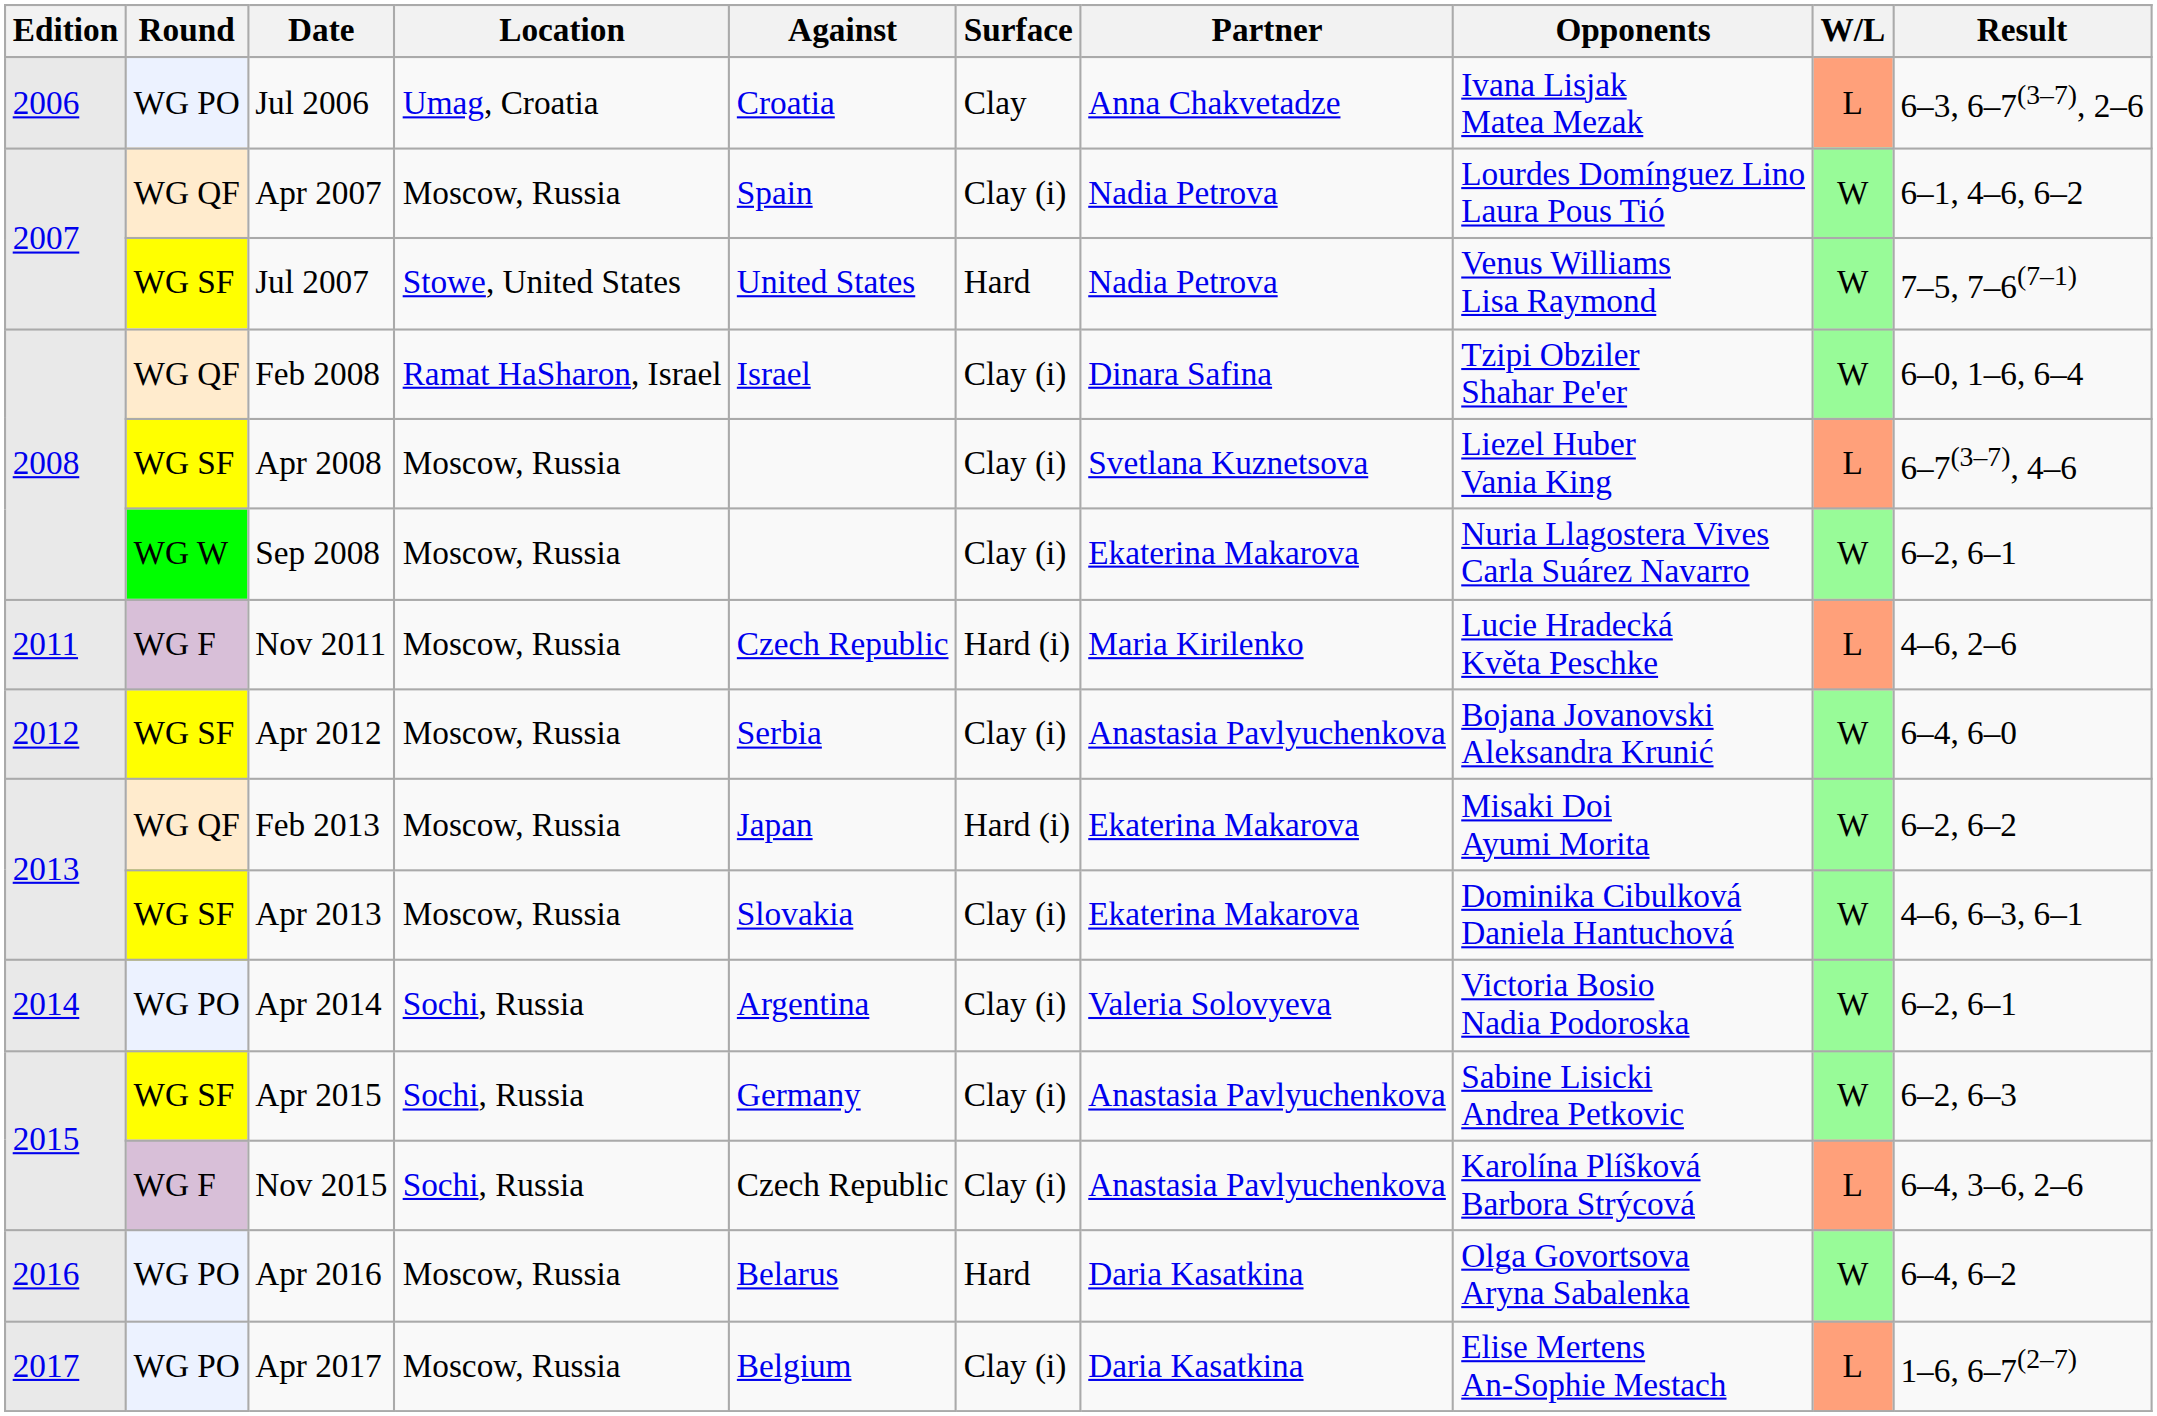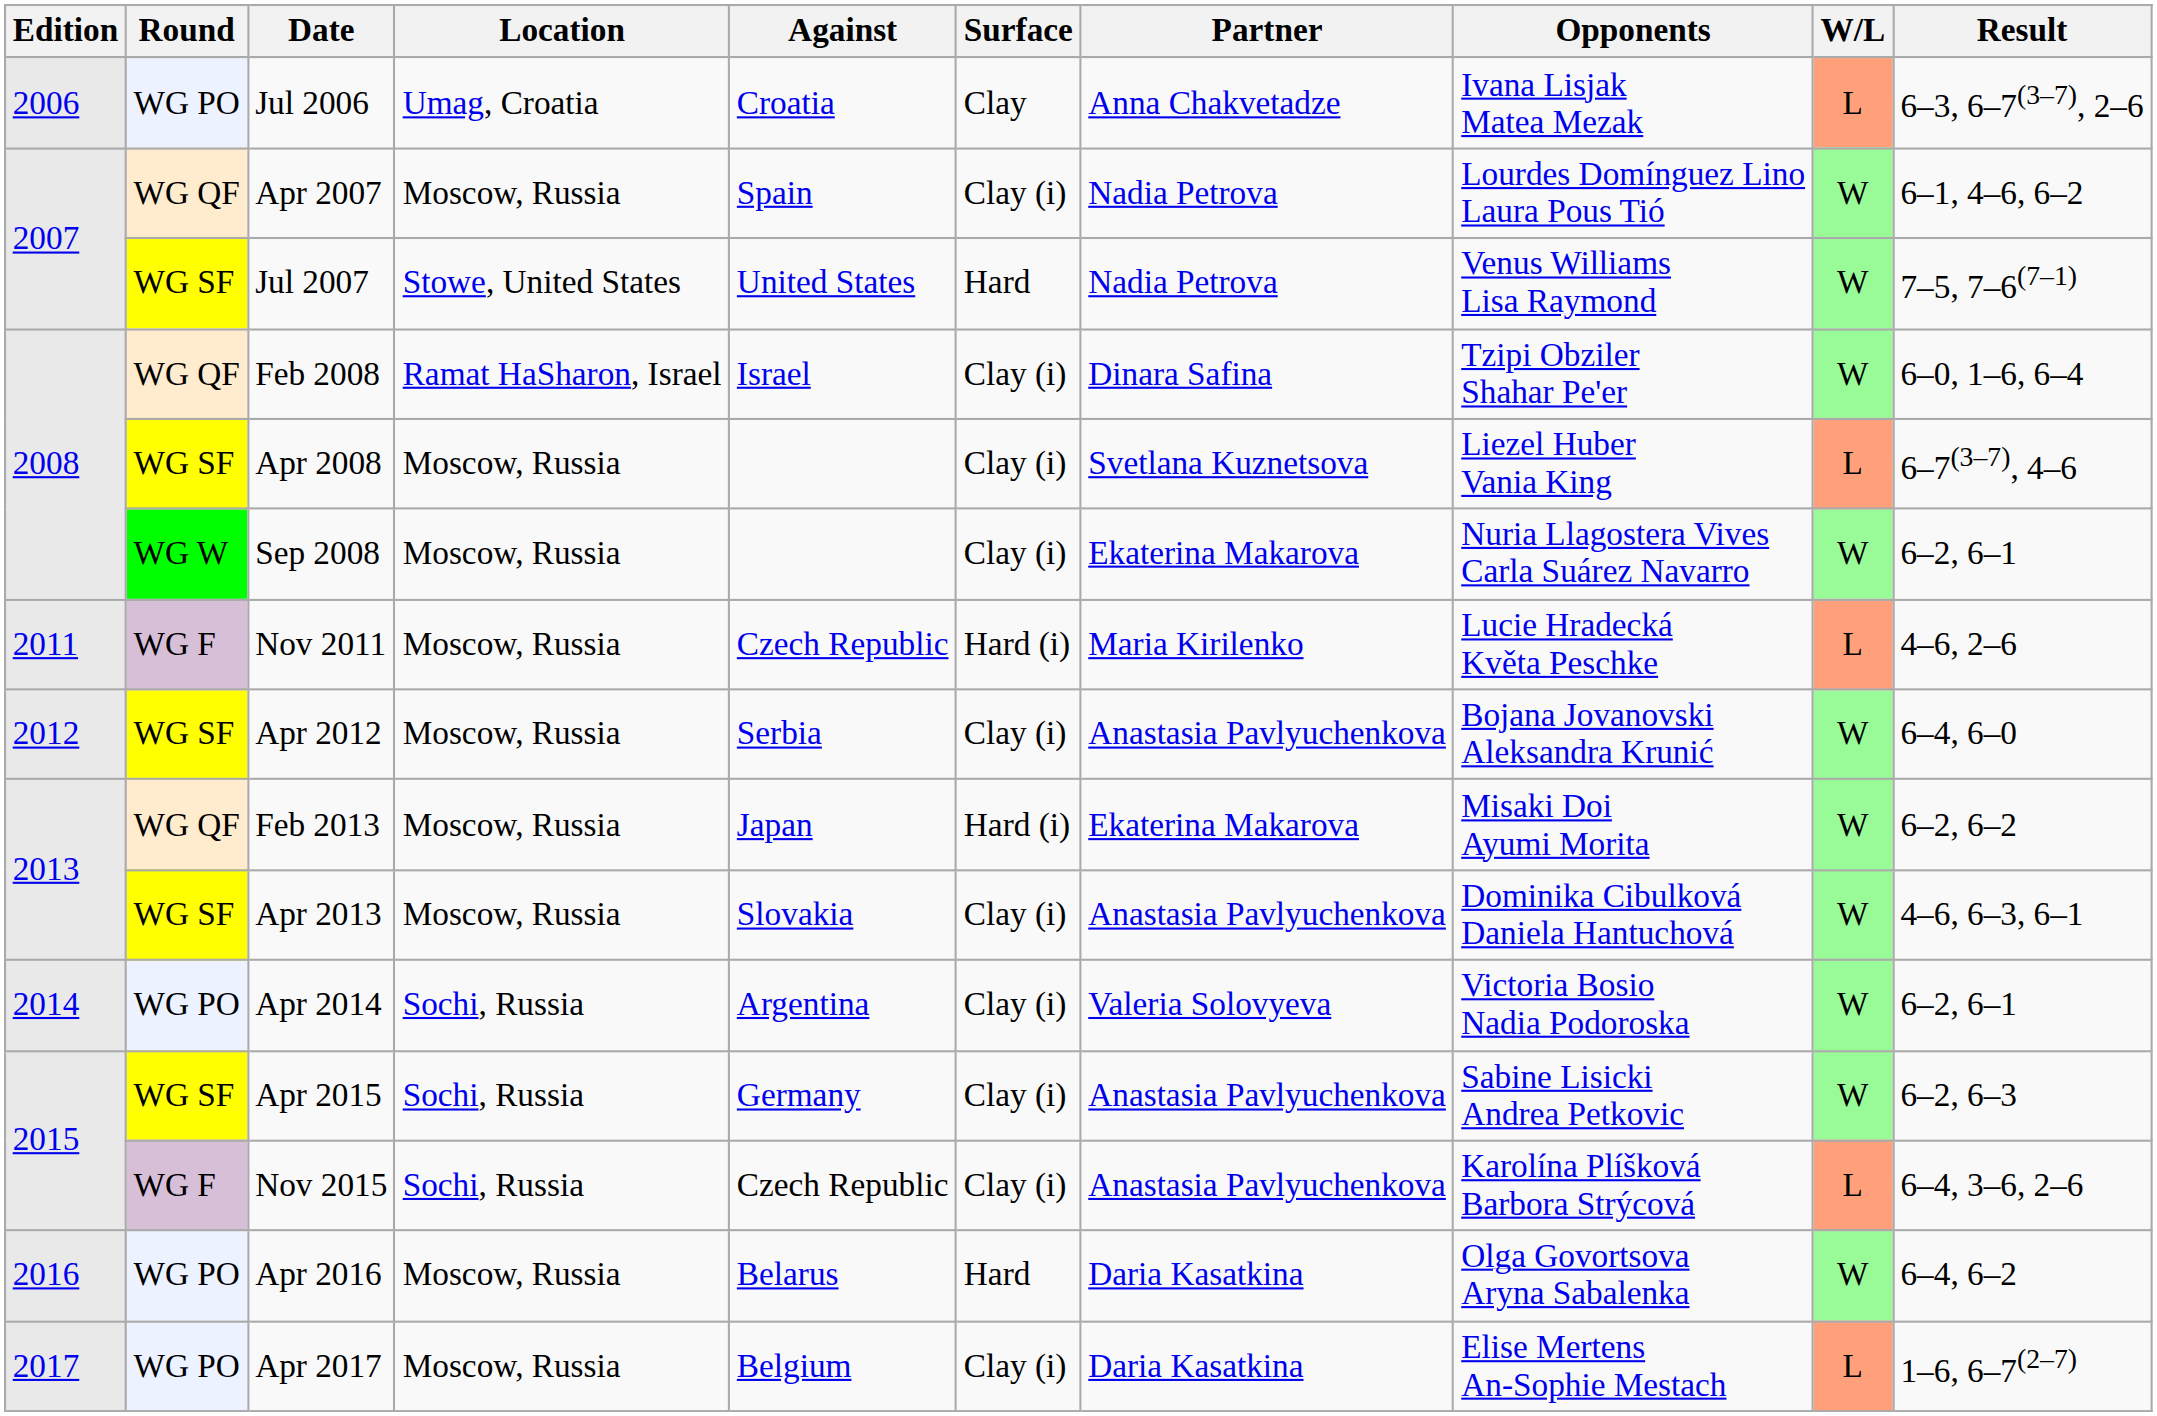Apr 2013 | Partner: Ekaterina Makarova -> Anastasia Pavlyuchenkova
